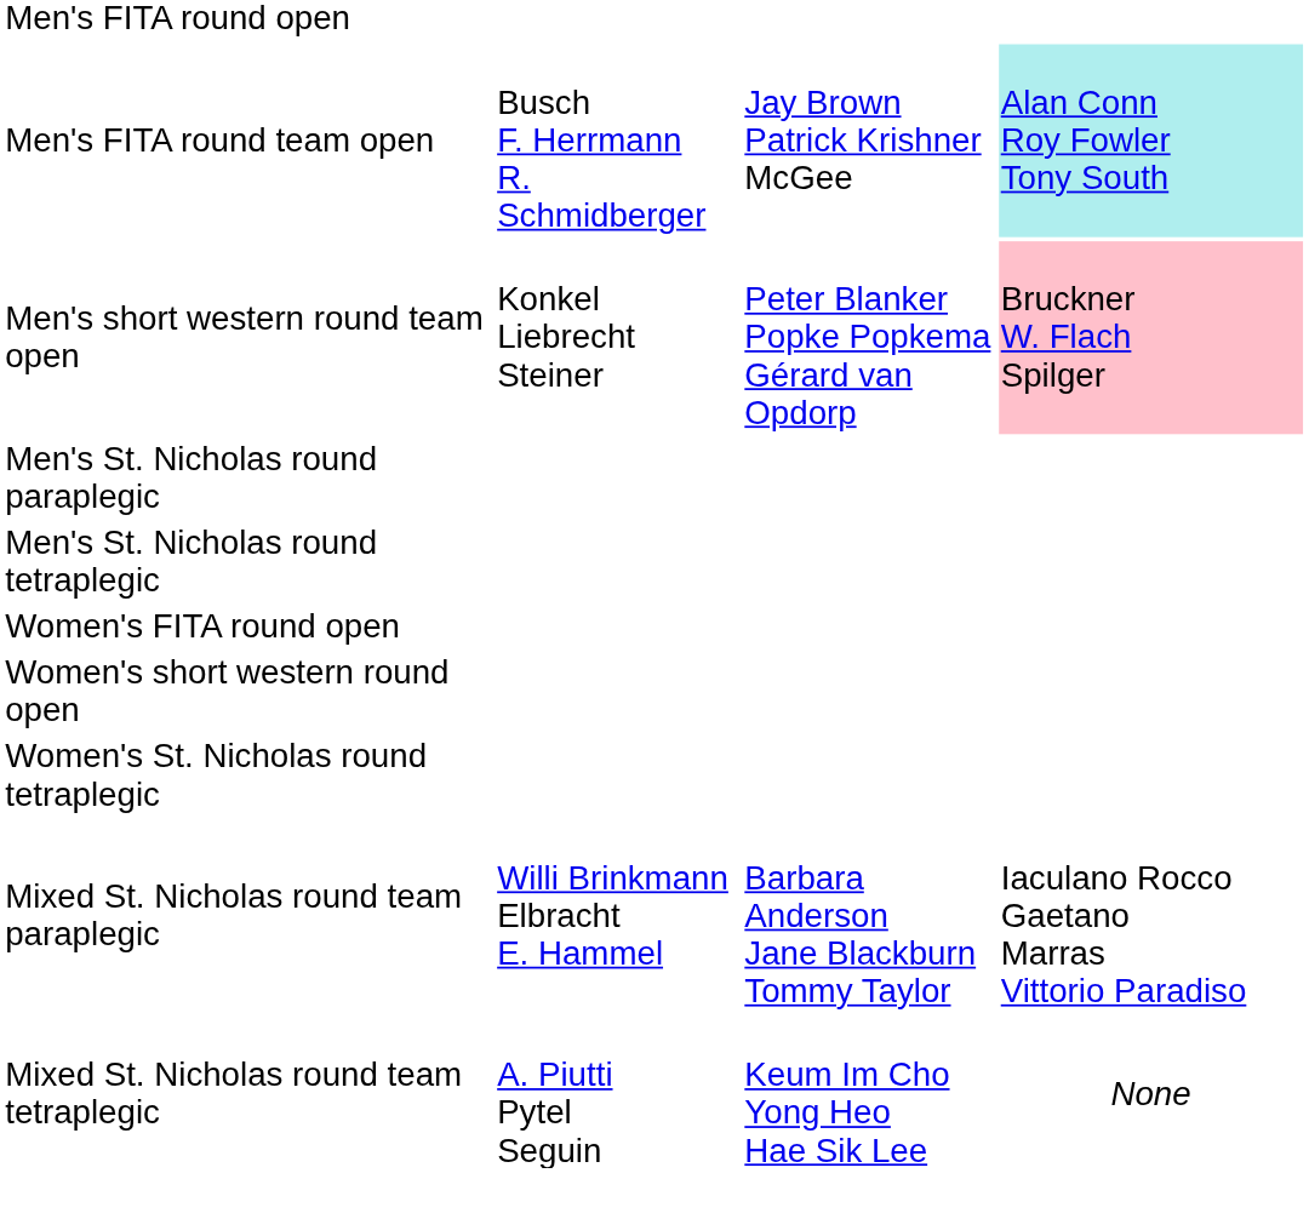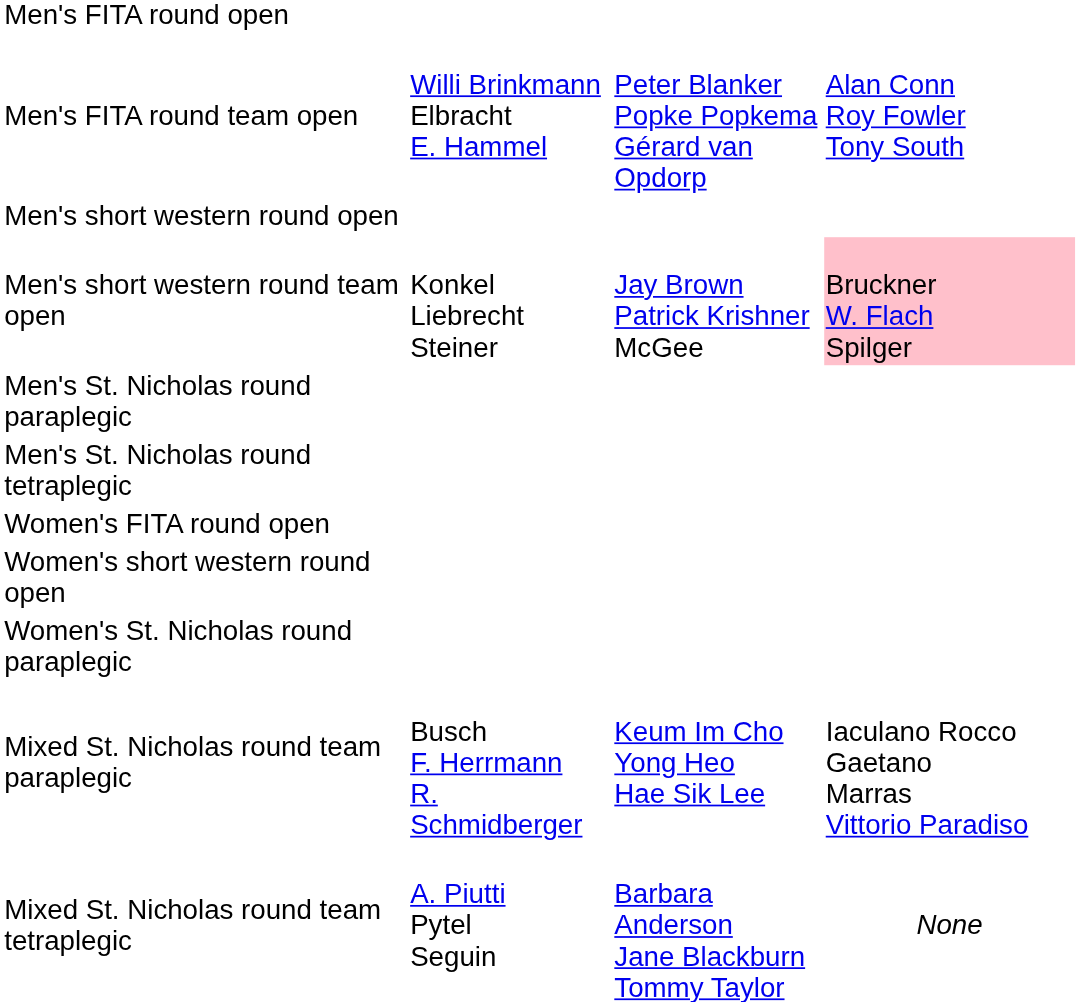Men's FITA round team open | column 2: Busch F. Herrmann R. Schmidberger -> Willi Brinkmann Elbracht E. Hammel
Men's FITA round team open | column 3: Jay Brown Patrick Krishner McGee -> Peter Blanker Popke Popkema Gérard van Opdorp
Men's FITA round team open | column 4: paleturquoise background -> no background
+ row: Men's short western round open
Men's short western round team open | column 3: Peter Blanker Popke Popkema Gérard van Opdorp -> Jay Brown Patrick Krishner McGee
+ row: Women's St. Nicholas round paraplegic
- row: Women's St. Nicholas round tetraplegic
Mixed St. Nicholas round team paraplegic | column 2: Willi Brinkmann Elbracht E. Hammel -> Busch F. Herrmann R. Schmidberger
Mixed St. Nicholas round team paraplegic | column 3: Barbara Anderson Jane Blackburn Tommy Taylor -> Keum Im Cho Yong Heo Hae Sik Lee
Mixed St. Nicholas round team tetraplegic | column 3: Keum Im Cho Yong Heo Hae Sik Lee -> Barbara Anderson Jane Blackburn Tommy Taylor
